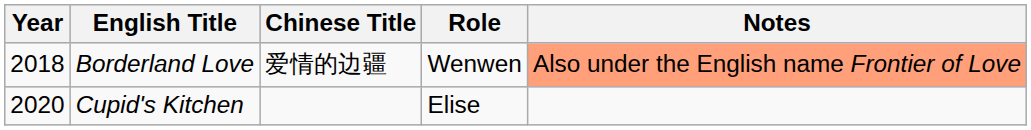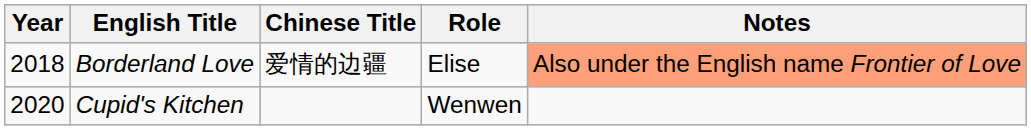Borderland Love | Role: Wenwen -> Elise
Cupid's Kitchen | Role: Elise -> Wenwen
